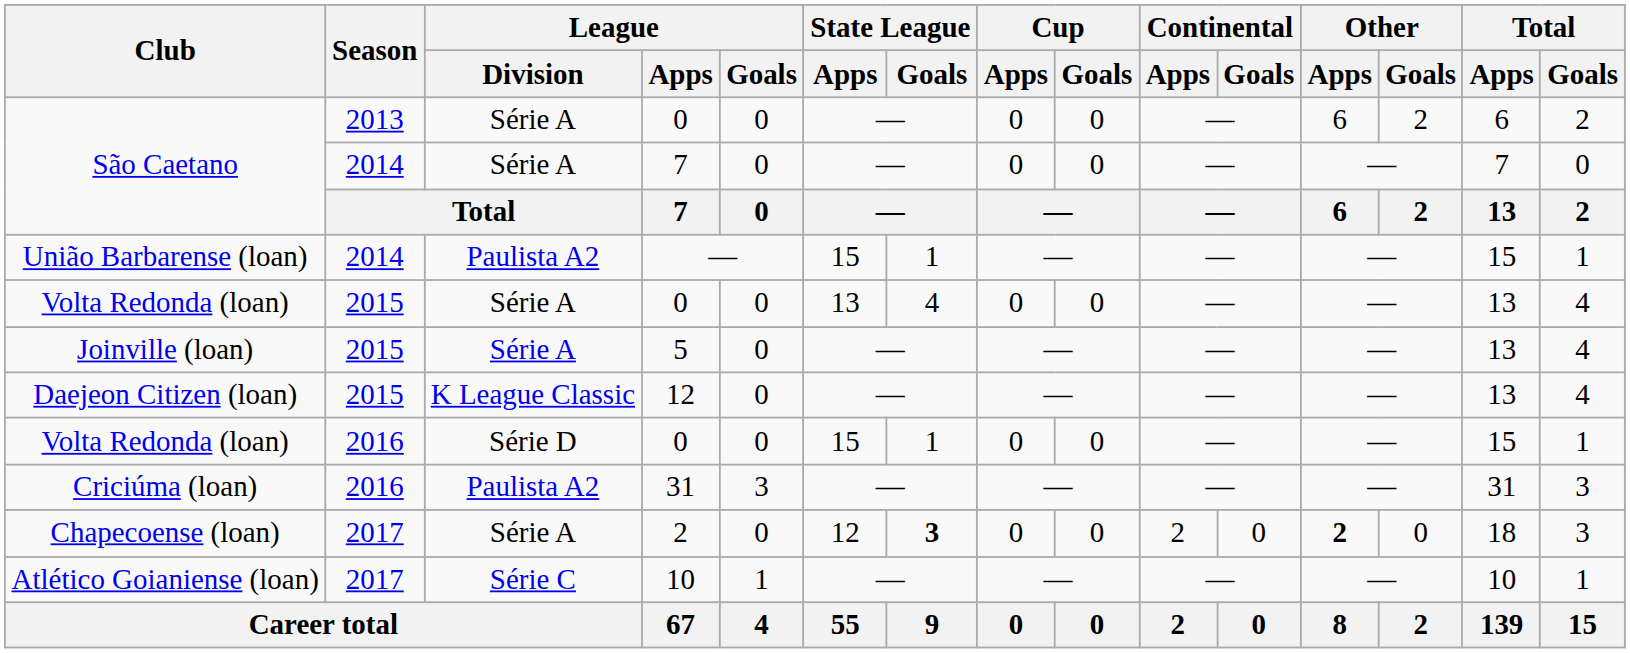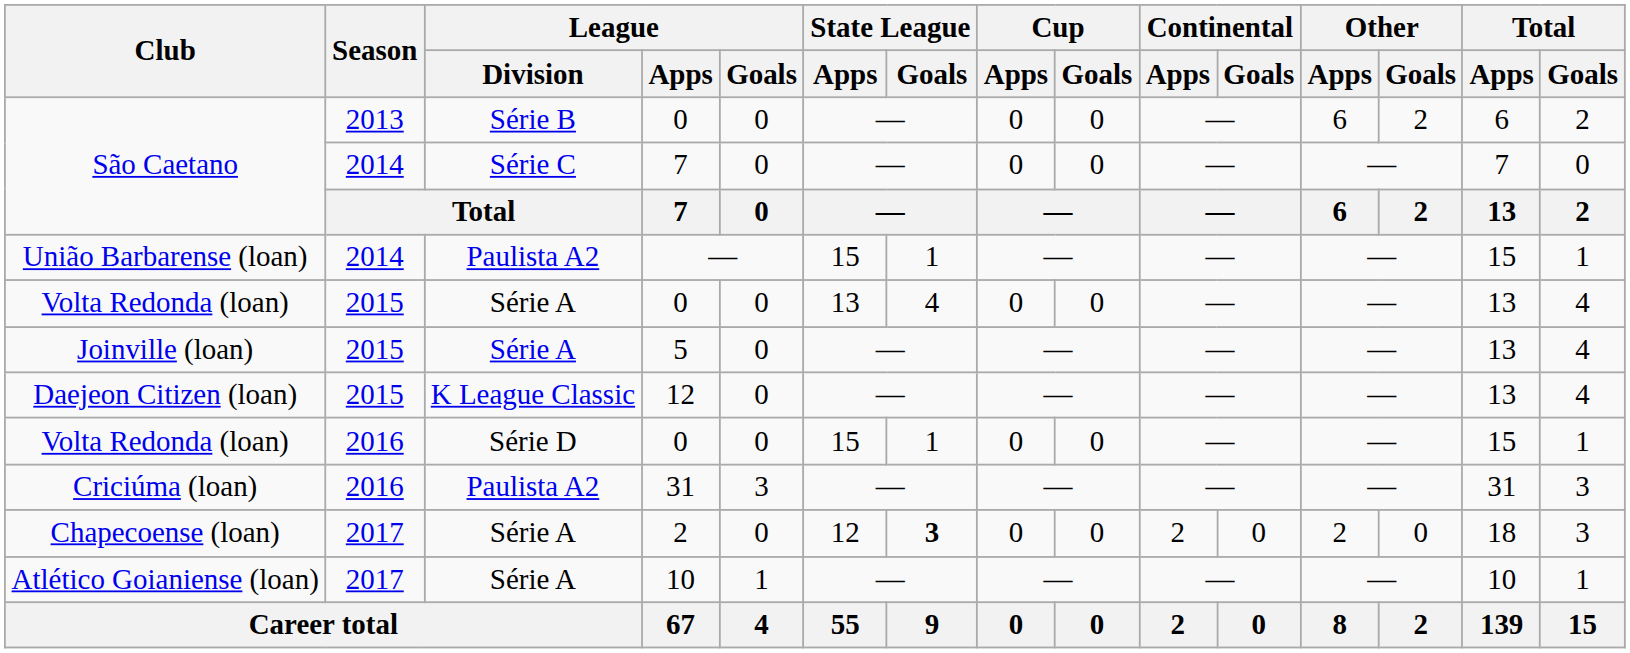São Caetano / 2013 | League / Division: Série A -> Série B
São Caetano / 2014 | League / Division: Série A -> Série C
Chapecoense (loan) | Other / Apps: bold -> normal
Atlético Goianiense (loan) | League / Division: Série C -> Série A
